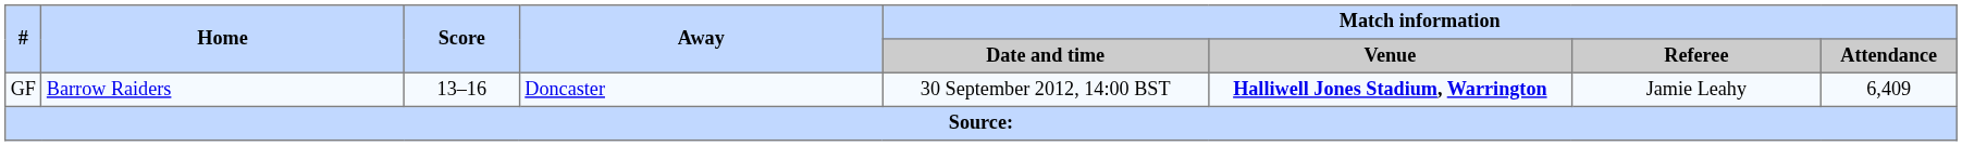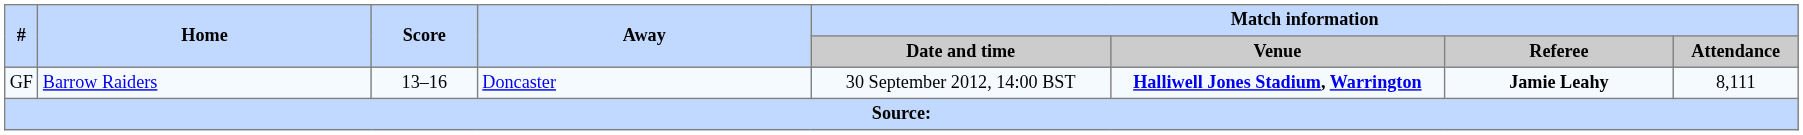GF | Match information / Referee: normal -> bold
GF | Match information / Attendance: 6,409 -> 8,111
